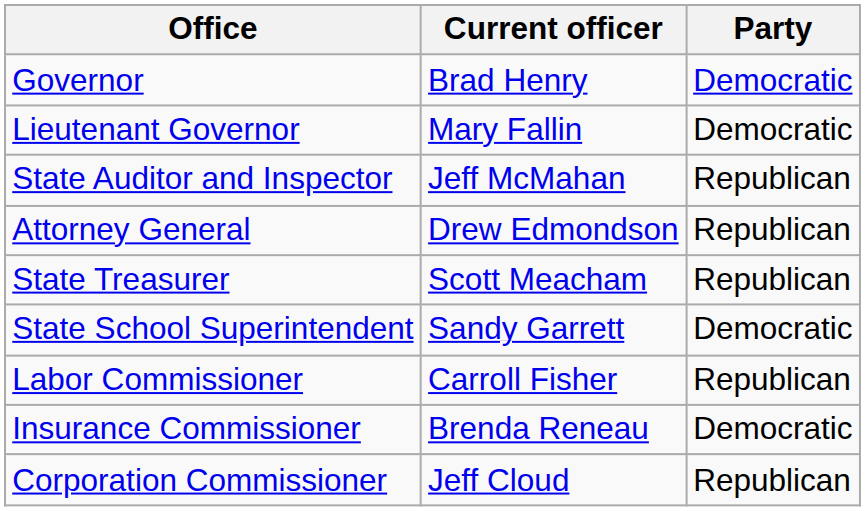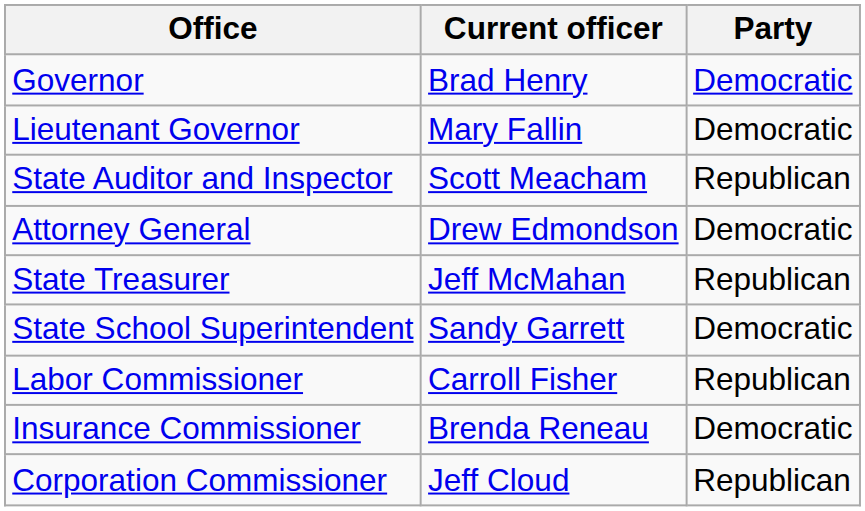State Auditor and Inspector | Current officer: Jeff McMahan -> Scott Meacham
Attorney General | Party: Republican -> Democratic
State Treasurer | Current officer: Scott Meacham -> Jeff McMahan
